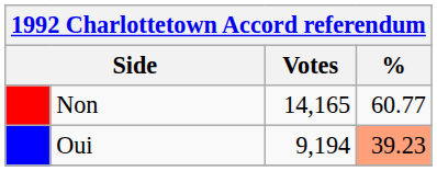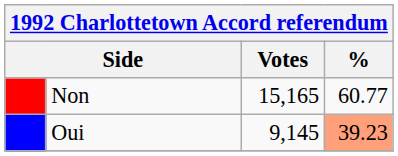Non | Votes: 14,165 -> 15,165
Oui | Votes: 9,194 -> 9,145
